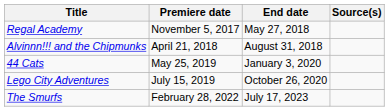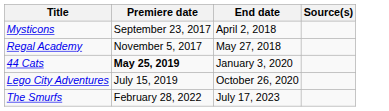+ row: Mysticons | September 23, 2017 | April 2, 2018
- row: Alvinnn!!! and the Chipmunks | April 21, 2018 | August 31, 2018
44 Cats | Premiere date: normal -> bold
